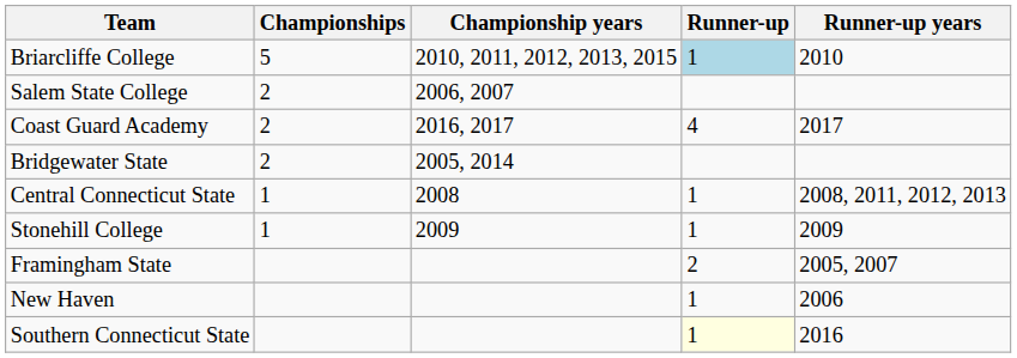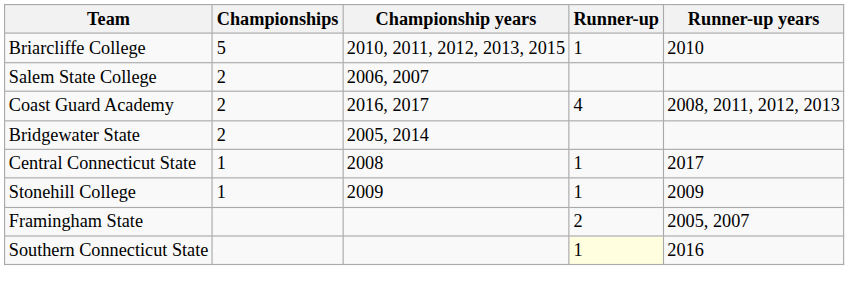Briarcliffe College | Runner-up: lightblue background -> no background
Coast Guard Academy | Runner-up years: 2017 -> 2008, 2011, 2012, 2013
Central Connecticut State | Runner-up years: 2008, 2011, 2012, 2013 -> 2017
- row: New Haven | 1 | 2006
